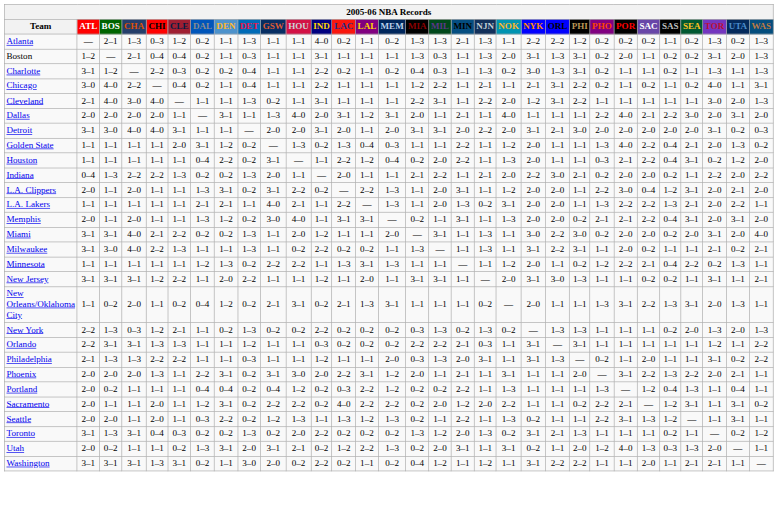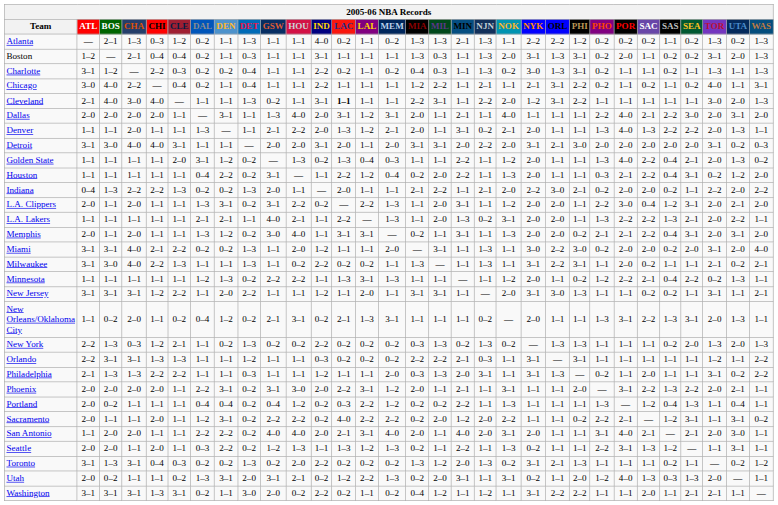Cleveland | LAC: normal -> bold
+ row: Denver | 1–1 | 1–1 | 2–0 | 1–1 | 1–1 | 1–3 | — | 1–1 | 2–1 | 2–2 | 2–0 | 1–3 | 1–2 | 2–1 | 2–0 | 1–1 | 3–1 | 0–2 | 2–1 | 2–0 | 1–1 | 1–1 | 1–3 | 4–0 | 1–3 | 2–2 | 2–2 | 2–0 | 1–3 | 1–1
Phoenix | CHI: 1–3 -> 2–0
+ row: San Antonio | 1–1 | 2–0 | 2–0 | 1–1 | 1–1 | 2–2 | 2–2 | 0–2 | 4–0 | 4–0 | 2–0 | 2–1 | 3–1 | 4–0 | 2–0 | 1–1 | 4–0 | 2–0 | 3–1 | 2–0 | 1–1 | 1–1 | 3–1 | 4–0 | 2–1 | — | 2–1 | 2–0 | 3–0 | 1–1
